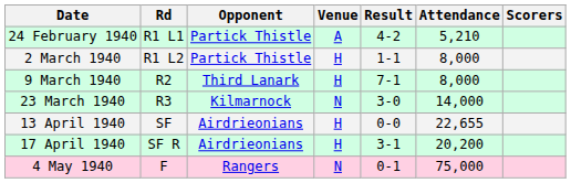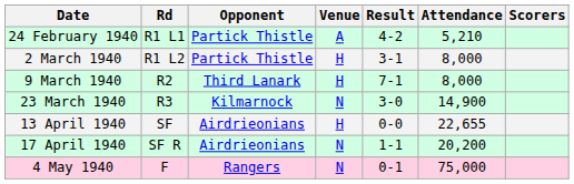2 March 1940 | Result: 1-1 -> 3-1
23 March 1940 | Attendance: 14,000 -> 14,900
17 April 1940 | Venue: H -> N
17 April 1940 | Result: 3-1 -> 1-1
